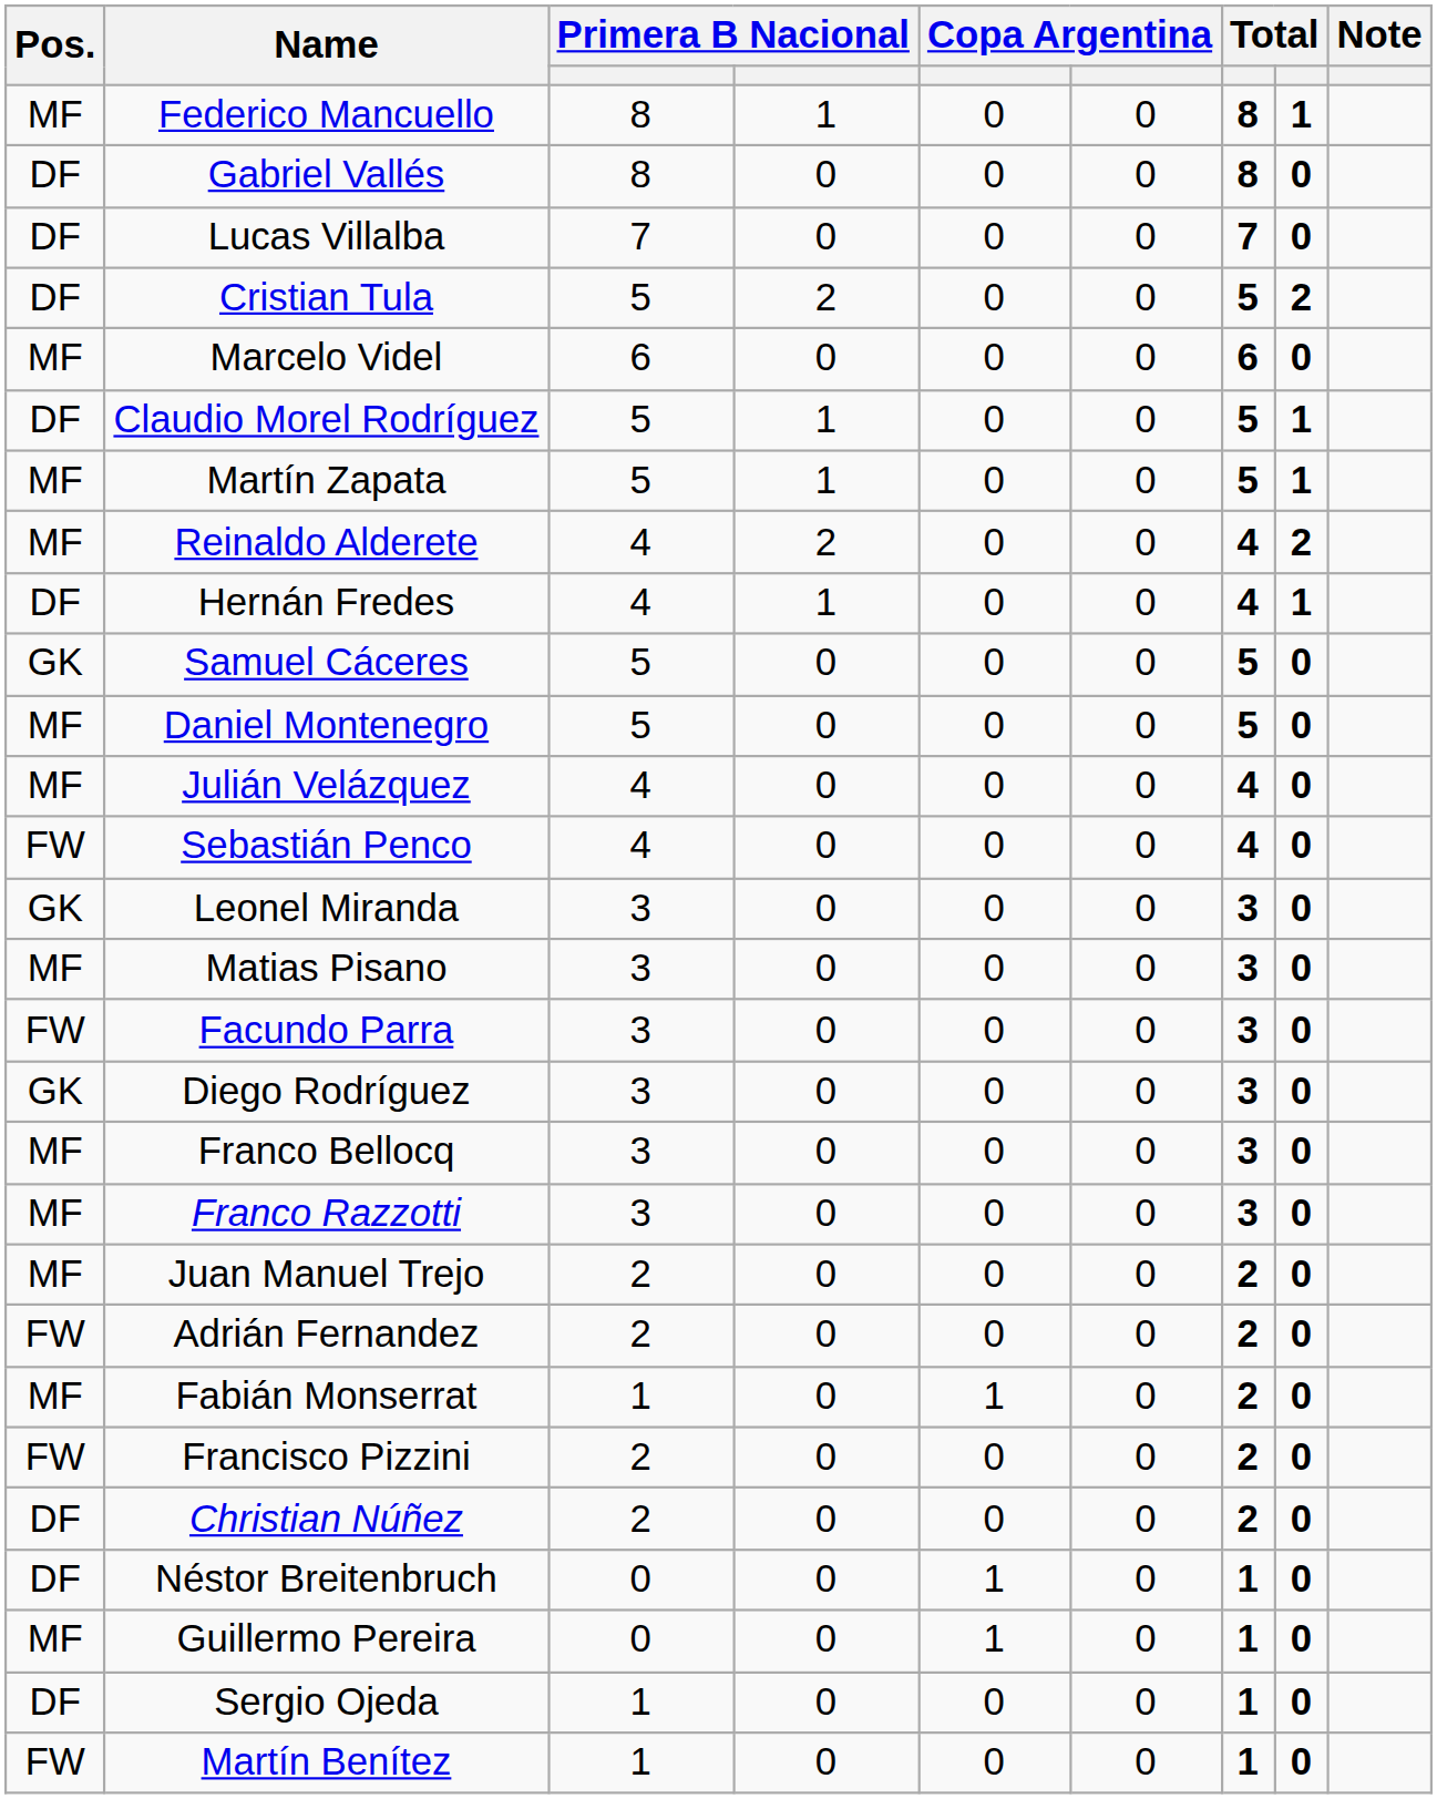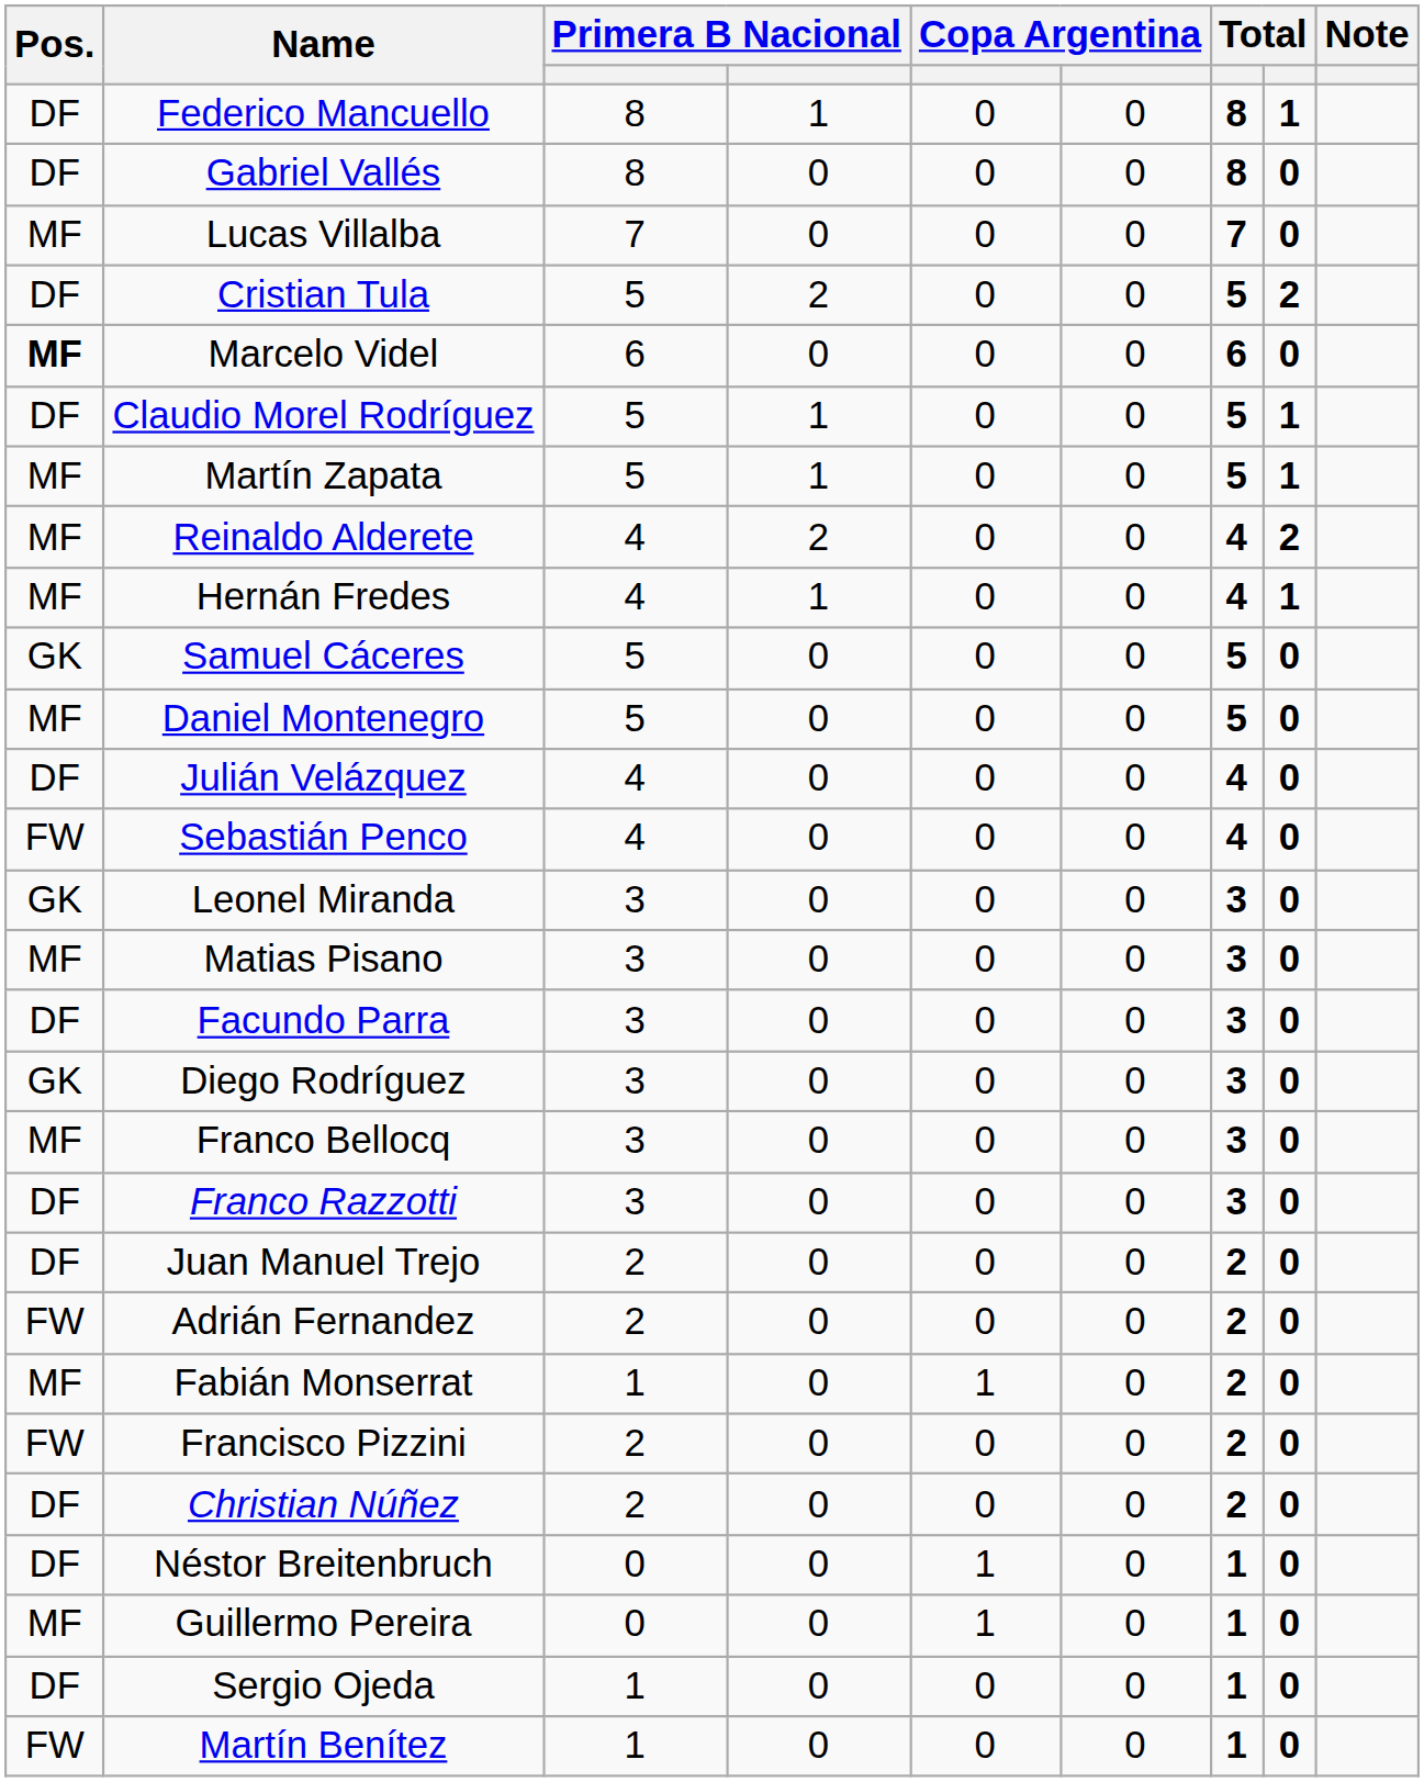Federico Mancuello | Pos.: MF -> DF
Lucas Villalba | Pos.: DF -> MF
Marcelo Videl | Pos.: normal -> bold
Hernán Fredes | Pos.: DF -> MF
Julián Velázquez | Pos.: MF -> DF
Facundo Parra | Pos.: FW -> DF
Franco Razzotti | Pos.: MF -> DF
Juan Manuel Trejo | Pos.: MF -> DF
